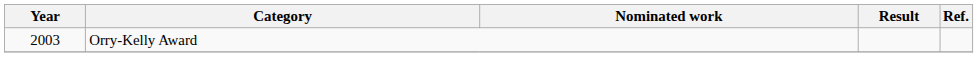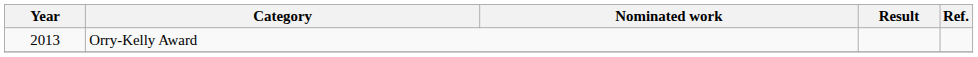Orry-Kelly Award | Year: 2003 -> 2013
